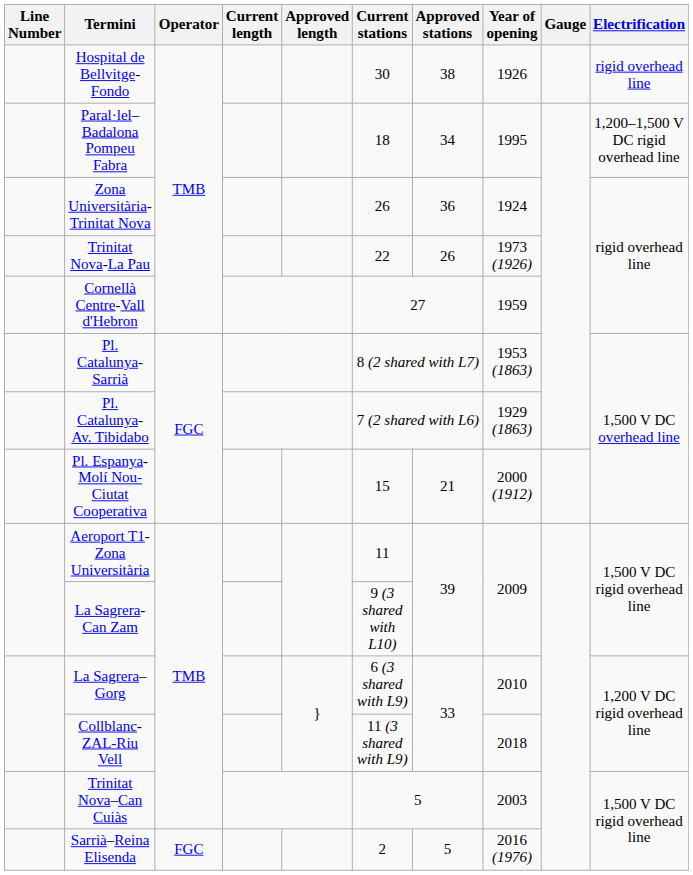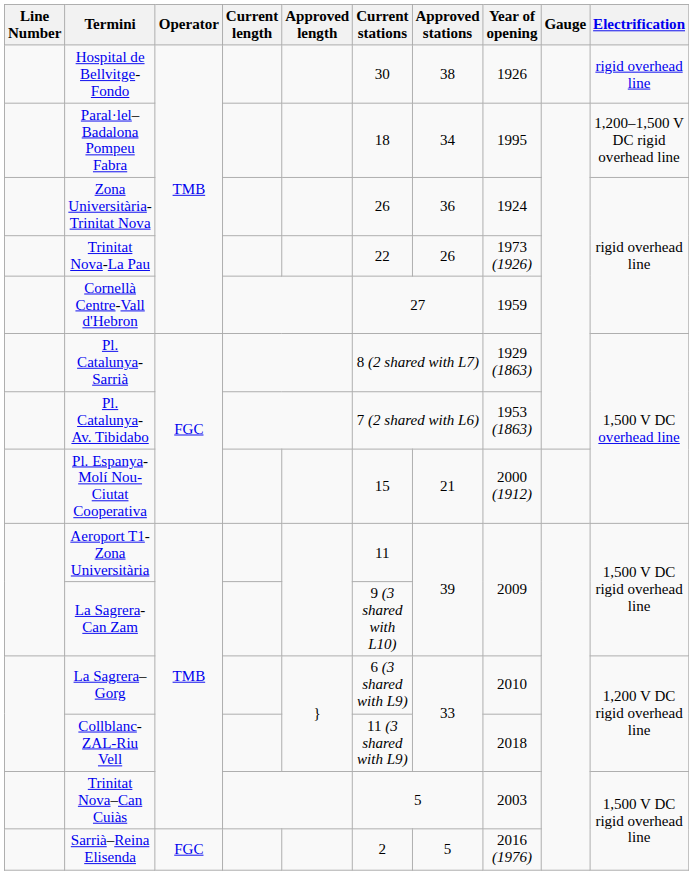Pl. Catalunya-Sarrià | Year of opening: 1953 (1863) -> 1929 (1863)
Pl. Catalunya-Av. Tibidabo | Year of opening: 1929 (1863) -> 1953 (1863)
